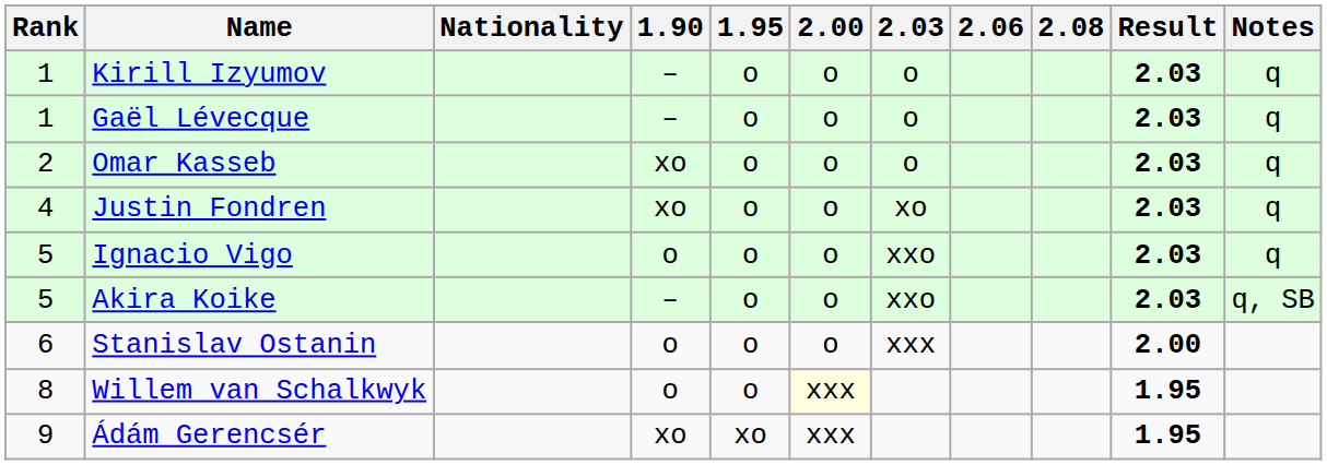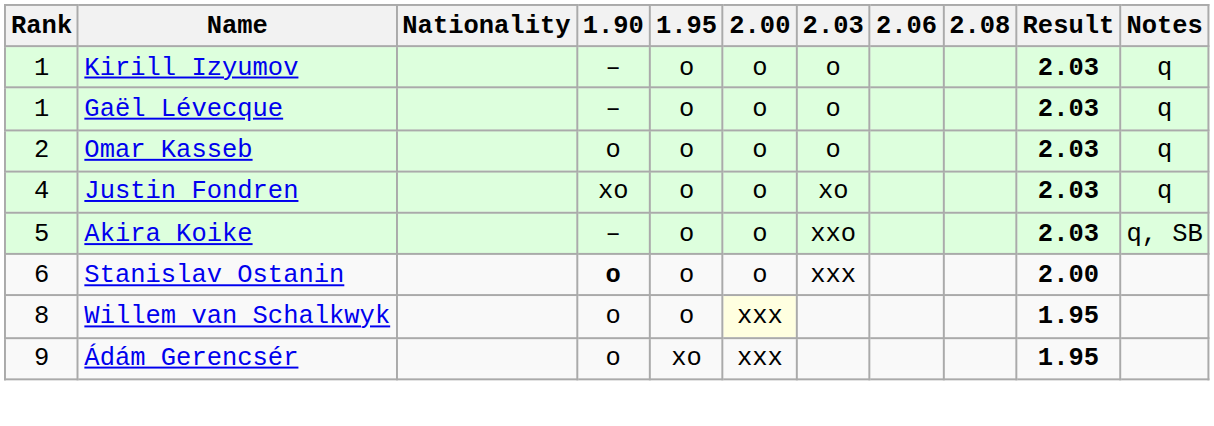Omar Kasseb | 1.90: xo -> o
- row: 5 | Ignacio Vigo | o | o | o | xxo | 2.03 | q
Stanislav Ostanin | 1.90: normal -> bold
Ádám Gerencsér | 1.90: xo -> o
